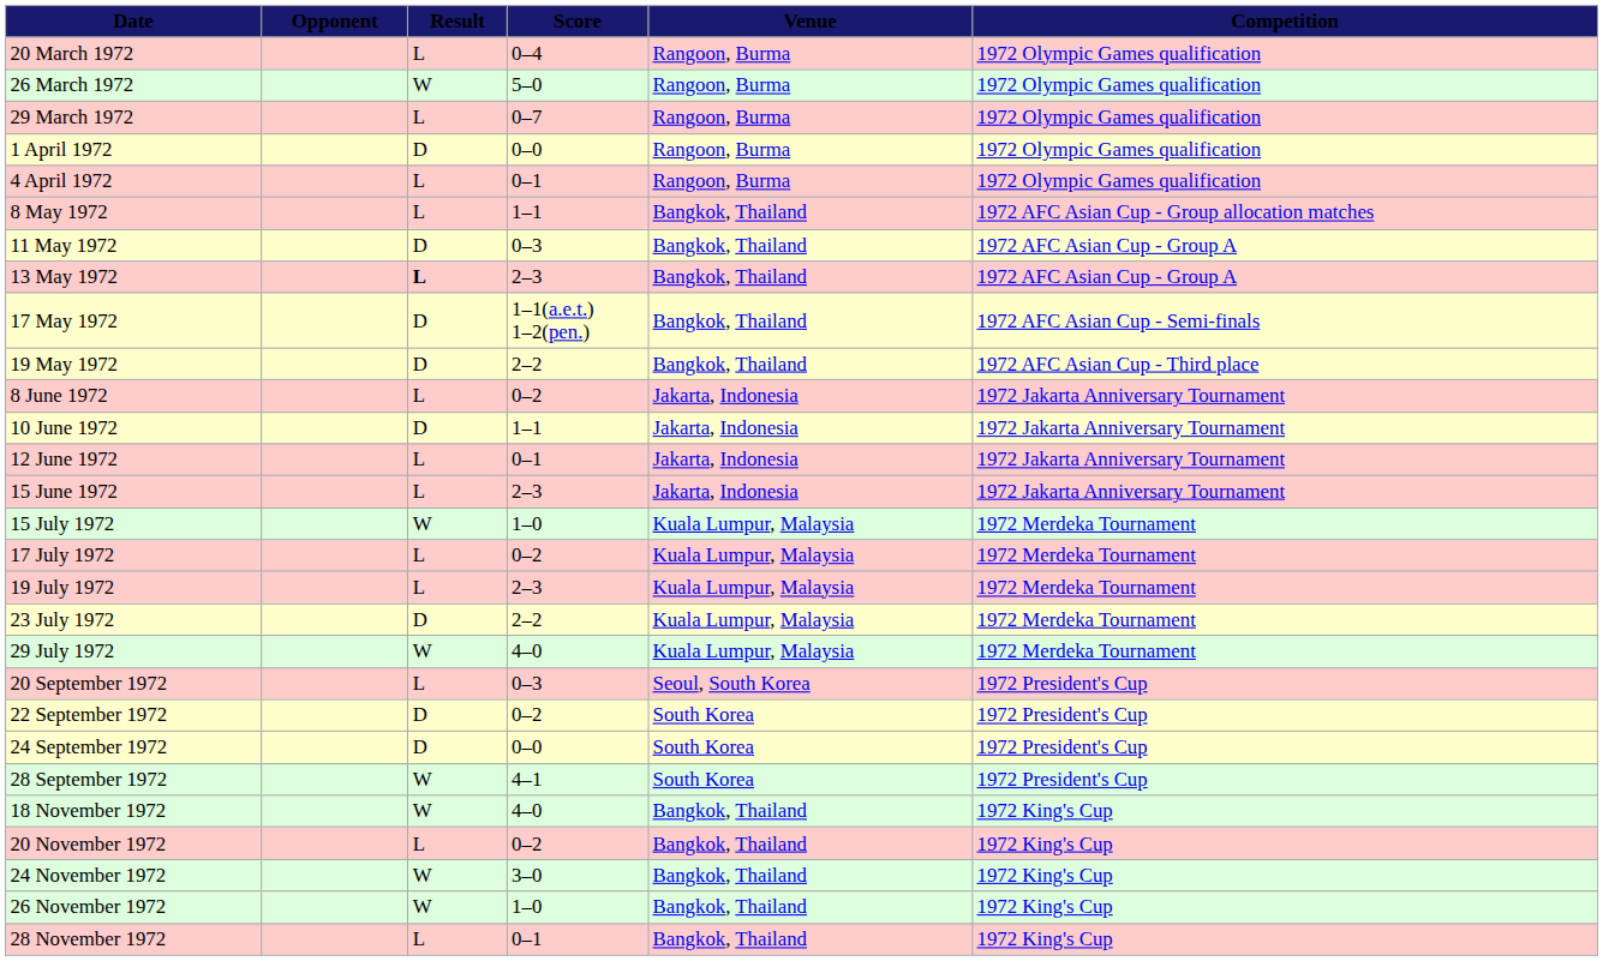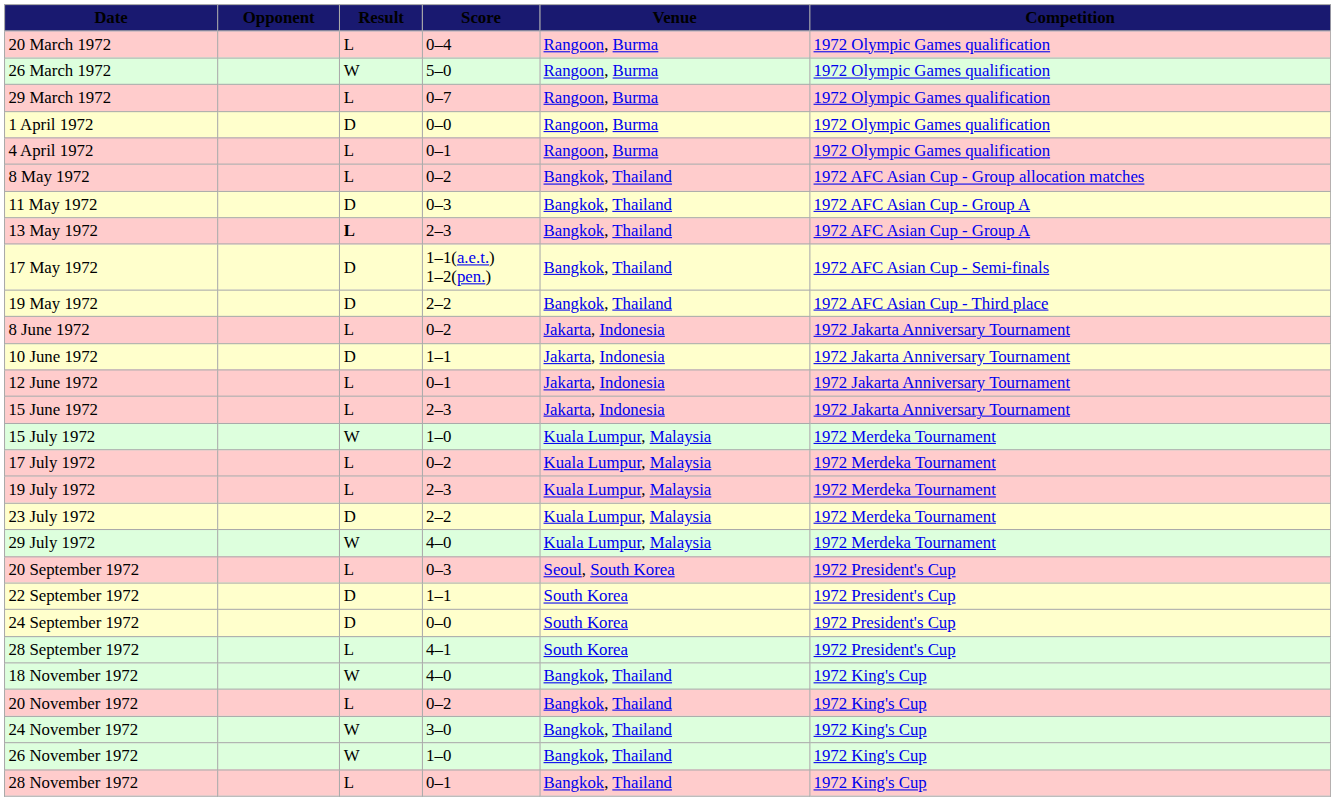8 May 1972 | Score: 1–1 -> 0–2
22 September 1972 | Score: 0–2 -> 1–1
28 September 1972 | Result: W -> L
